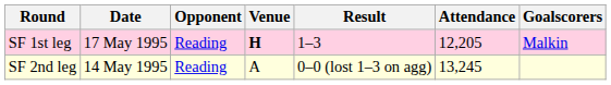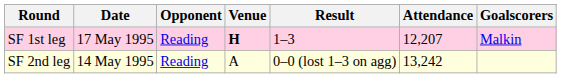SF 1st leg | Attendance: 12,205 -> 12,207
SF 2nd leg | Attendance: 13,245 -> 13,242
